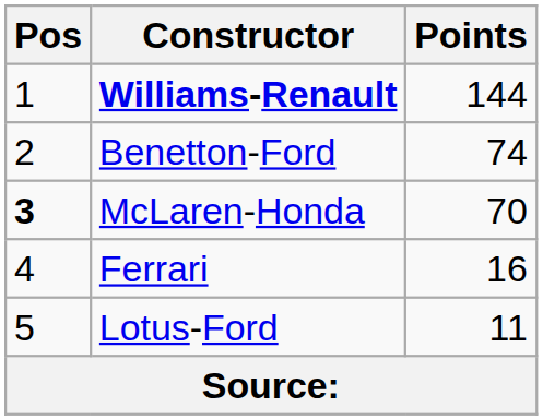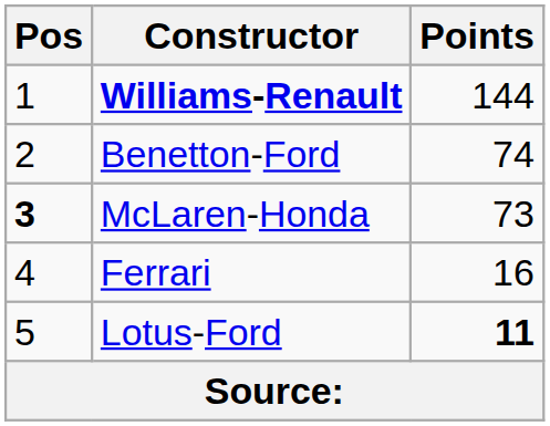McLaren-Honda | Points: 70 -> 73
Lotus-Ford | Points: normal -> bold
